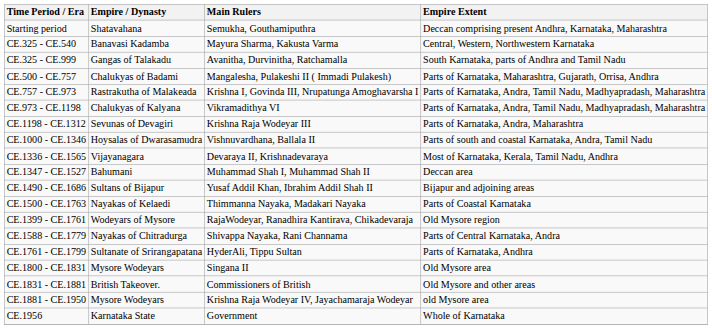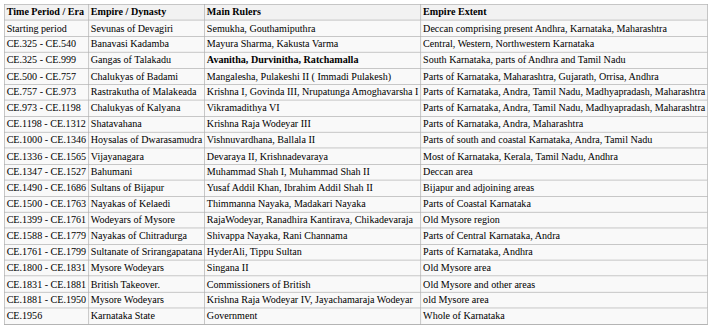Starting period | Empire / Dynasty: Shatavahana -> Sevunas of Devagiri
CE.325 - CE.999 | Main Rulers: normal -> bold
CE.1198 - CE.1312 | Empire / Dynasty: Sevunas of Devagiri -> Shatavahana
